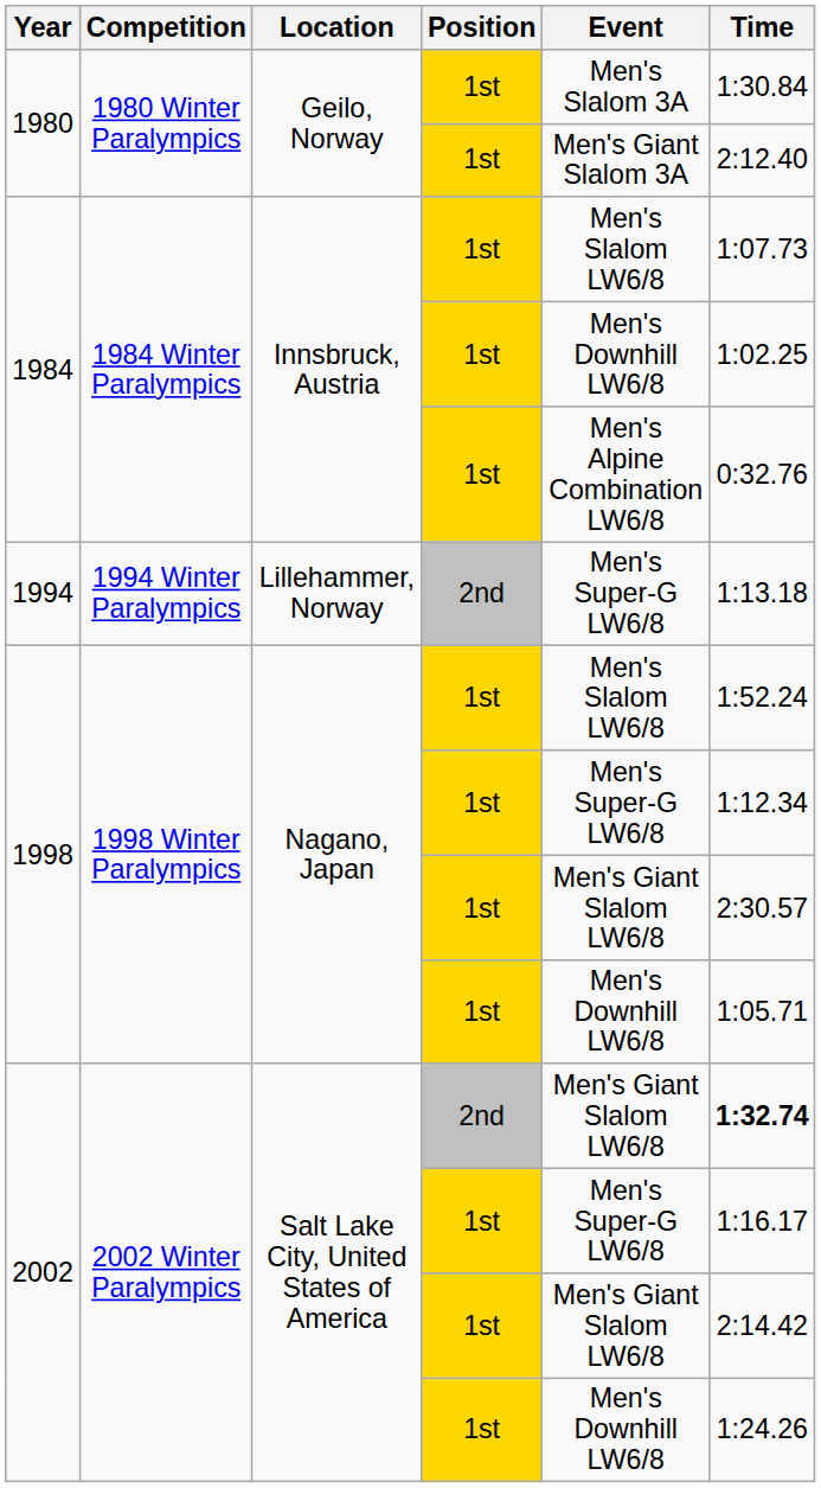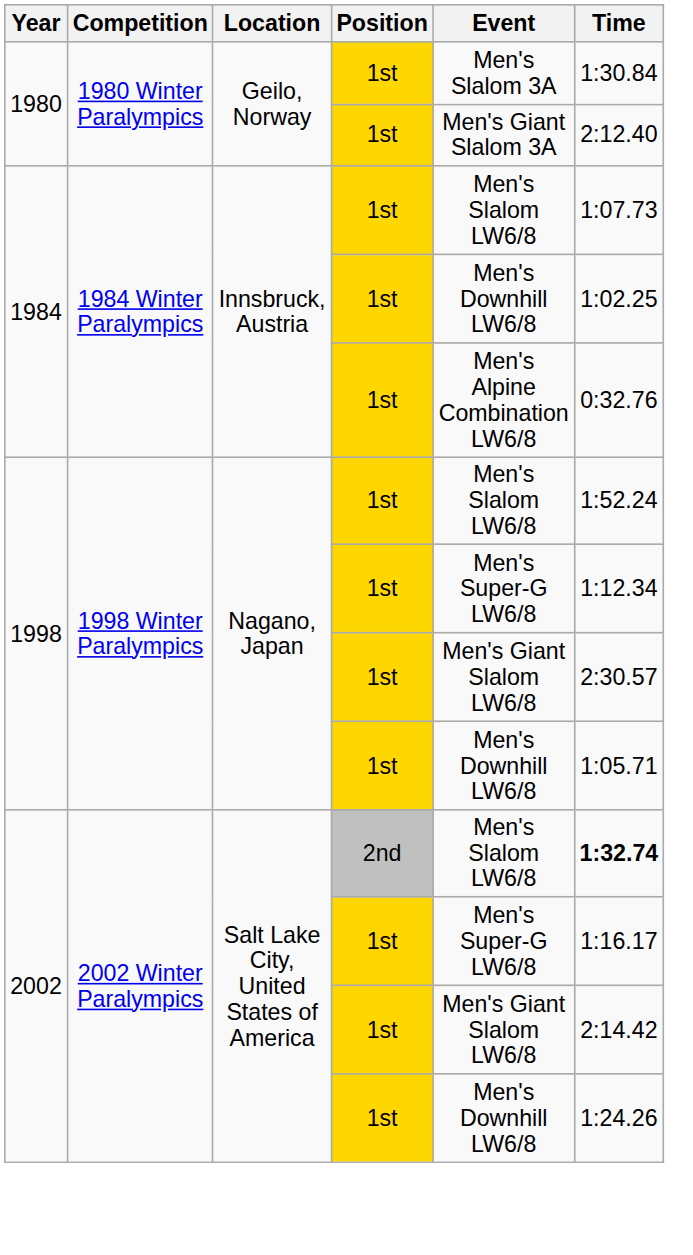- row: 1994 | 1994 Winter Paralympics | Lillehammer, Norway | 2nd | Men's Super-G LW6/8 | 1:13.18
2002 / 2nd | Event: Men's Giant Slalom LW6/8 -> Men's Slalom LW6/8
